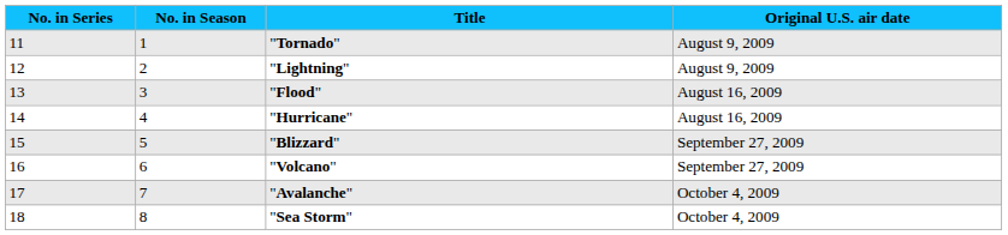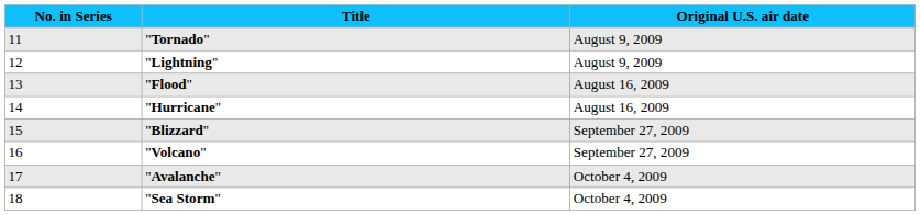- column: No. in Season | 1 | 2 | 3 | 4 | 5 | 6 | 7 | 8
